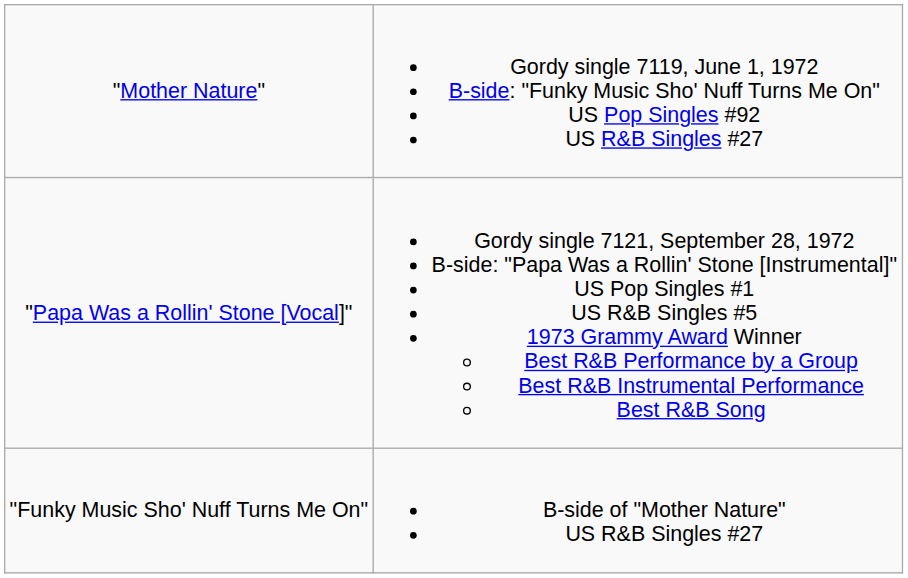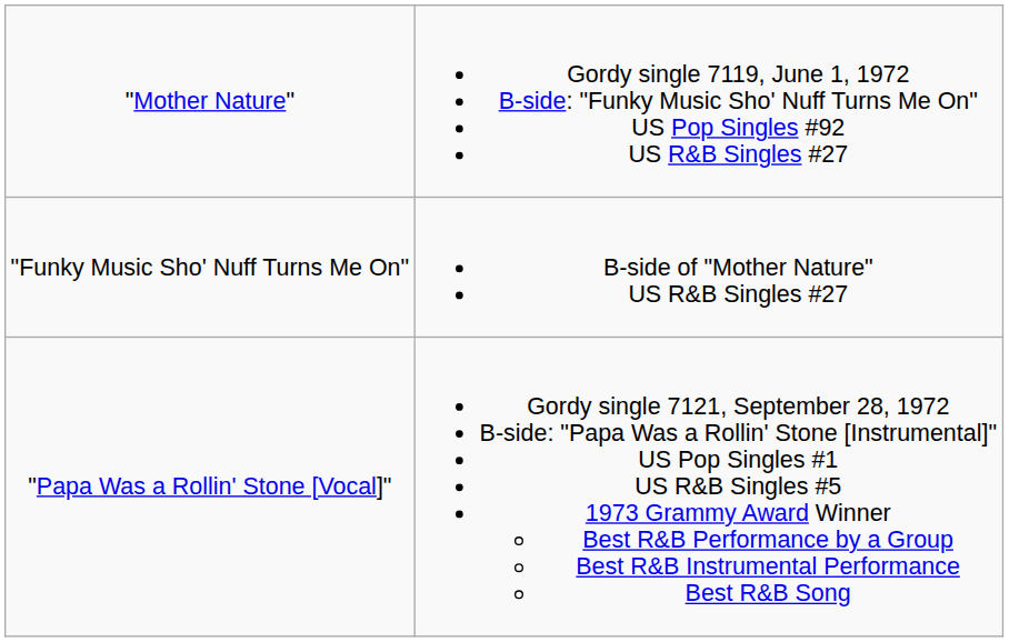rows swapped: "Funky Music Sho' Nuff Turns Me On" <-> "Papa Was a Rollin' Stone [Vocal]"
